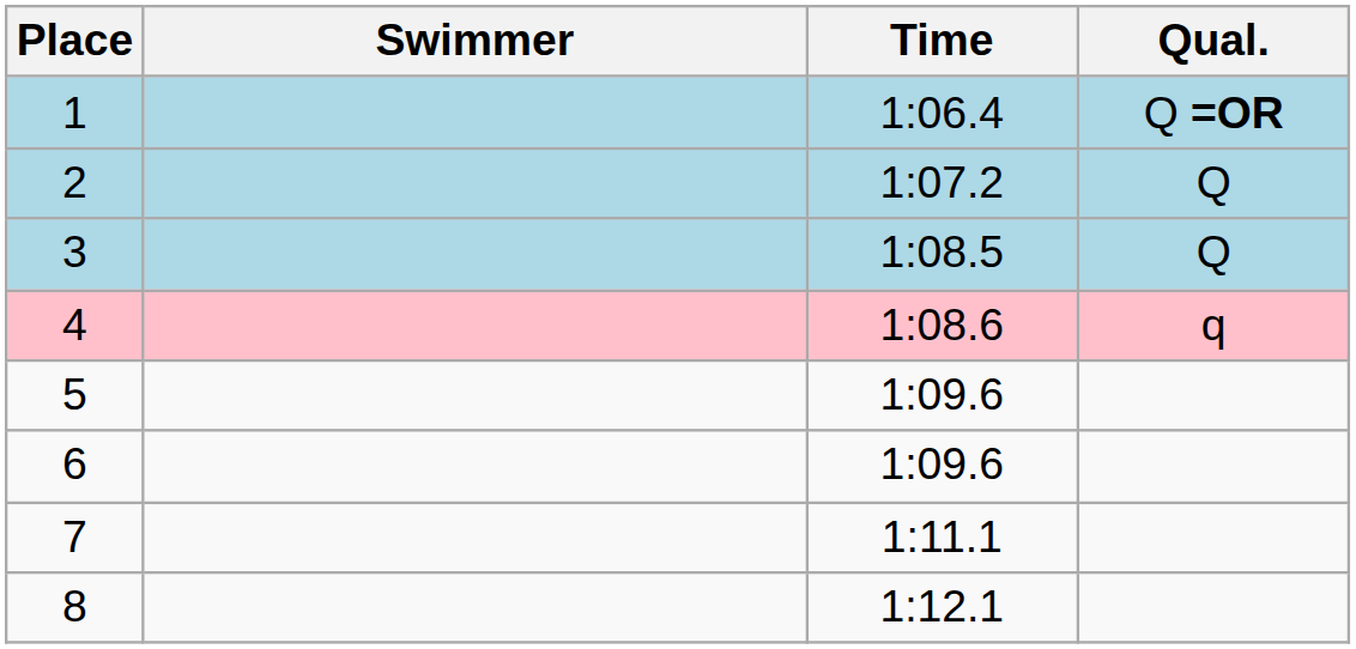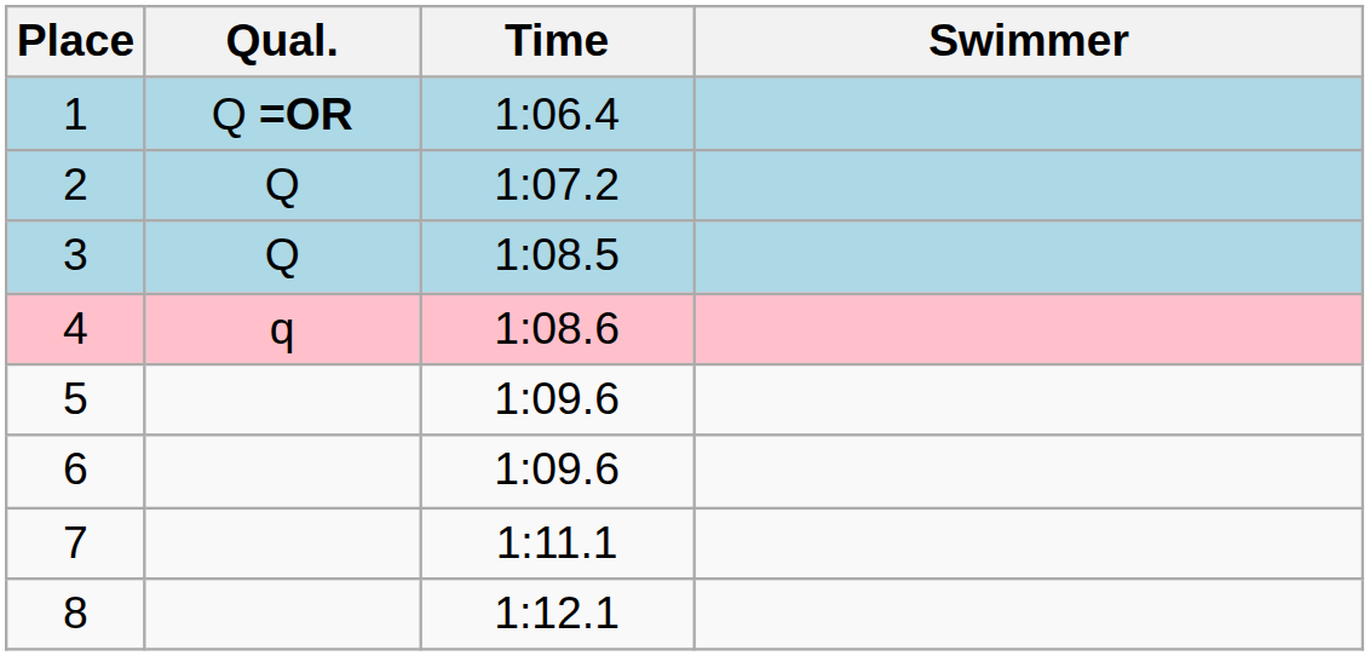columns swapped: Swimmer <-> Qual.
